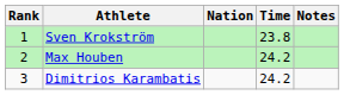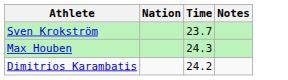- column: Rank | 1 | 2 | 3
Sven Krokström | Time: 23.8 -> 23.7
Max Houben | Time: 24.2 -> 24.3
